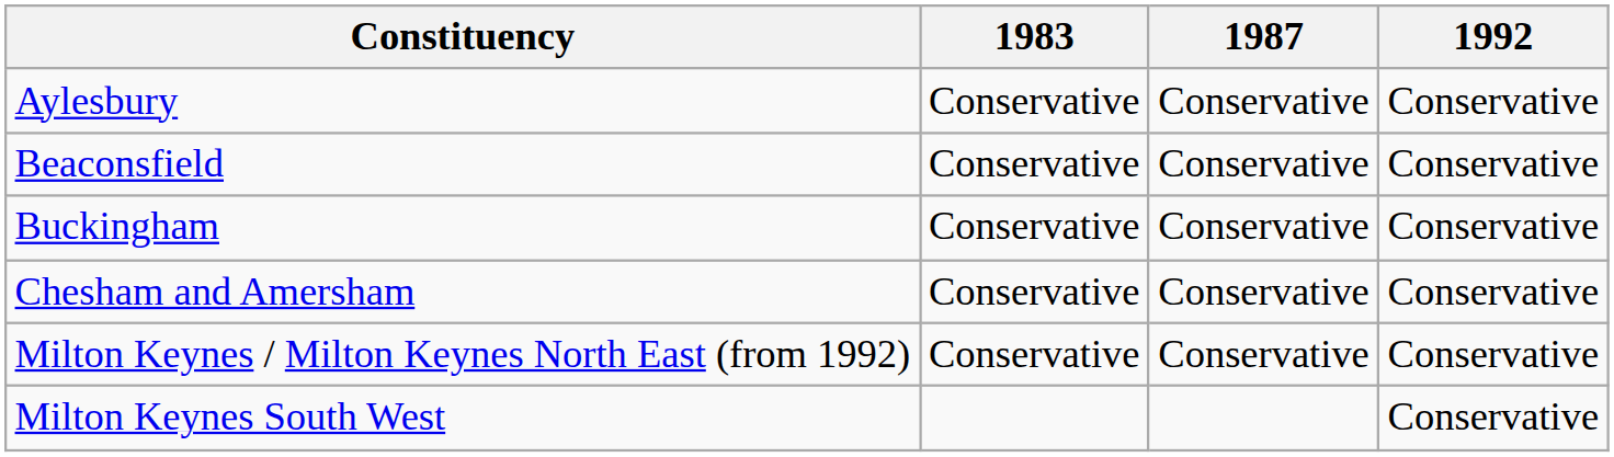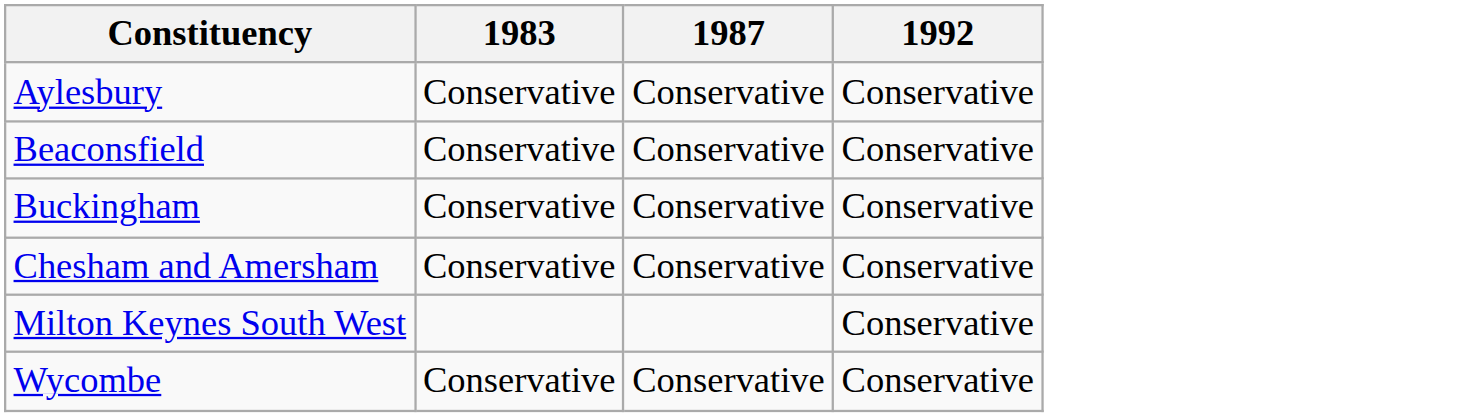- row: Milton Keynes / Milton Keynes North East (from 1992) | Conservative | Conservative | Conservative
+ row: Wycombe | Conservative | Conservative | Conservative
